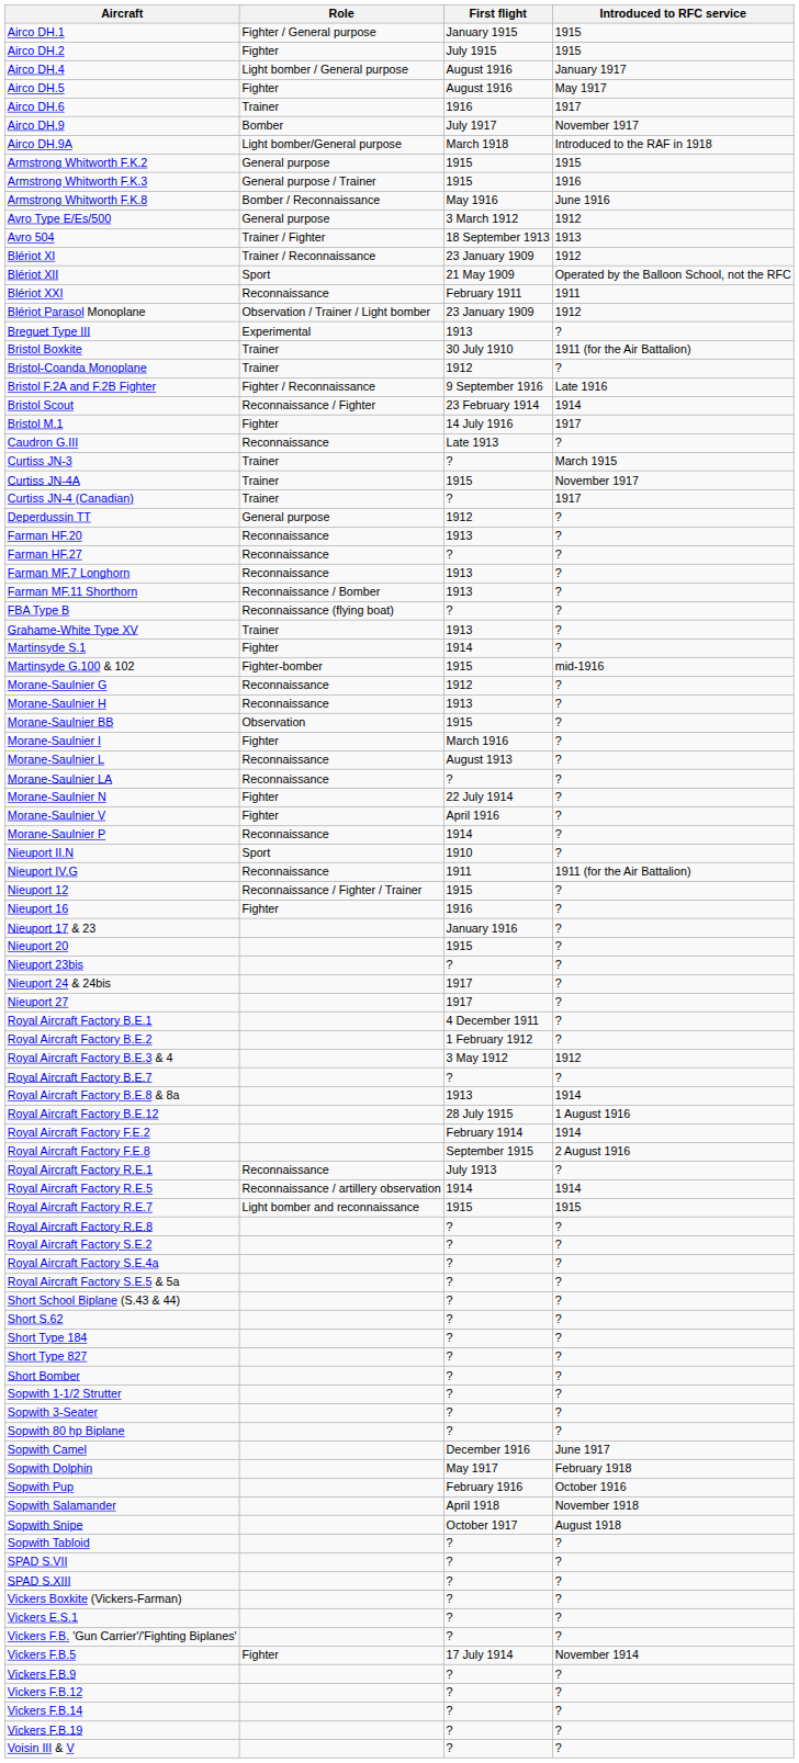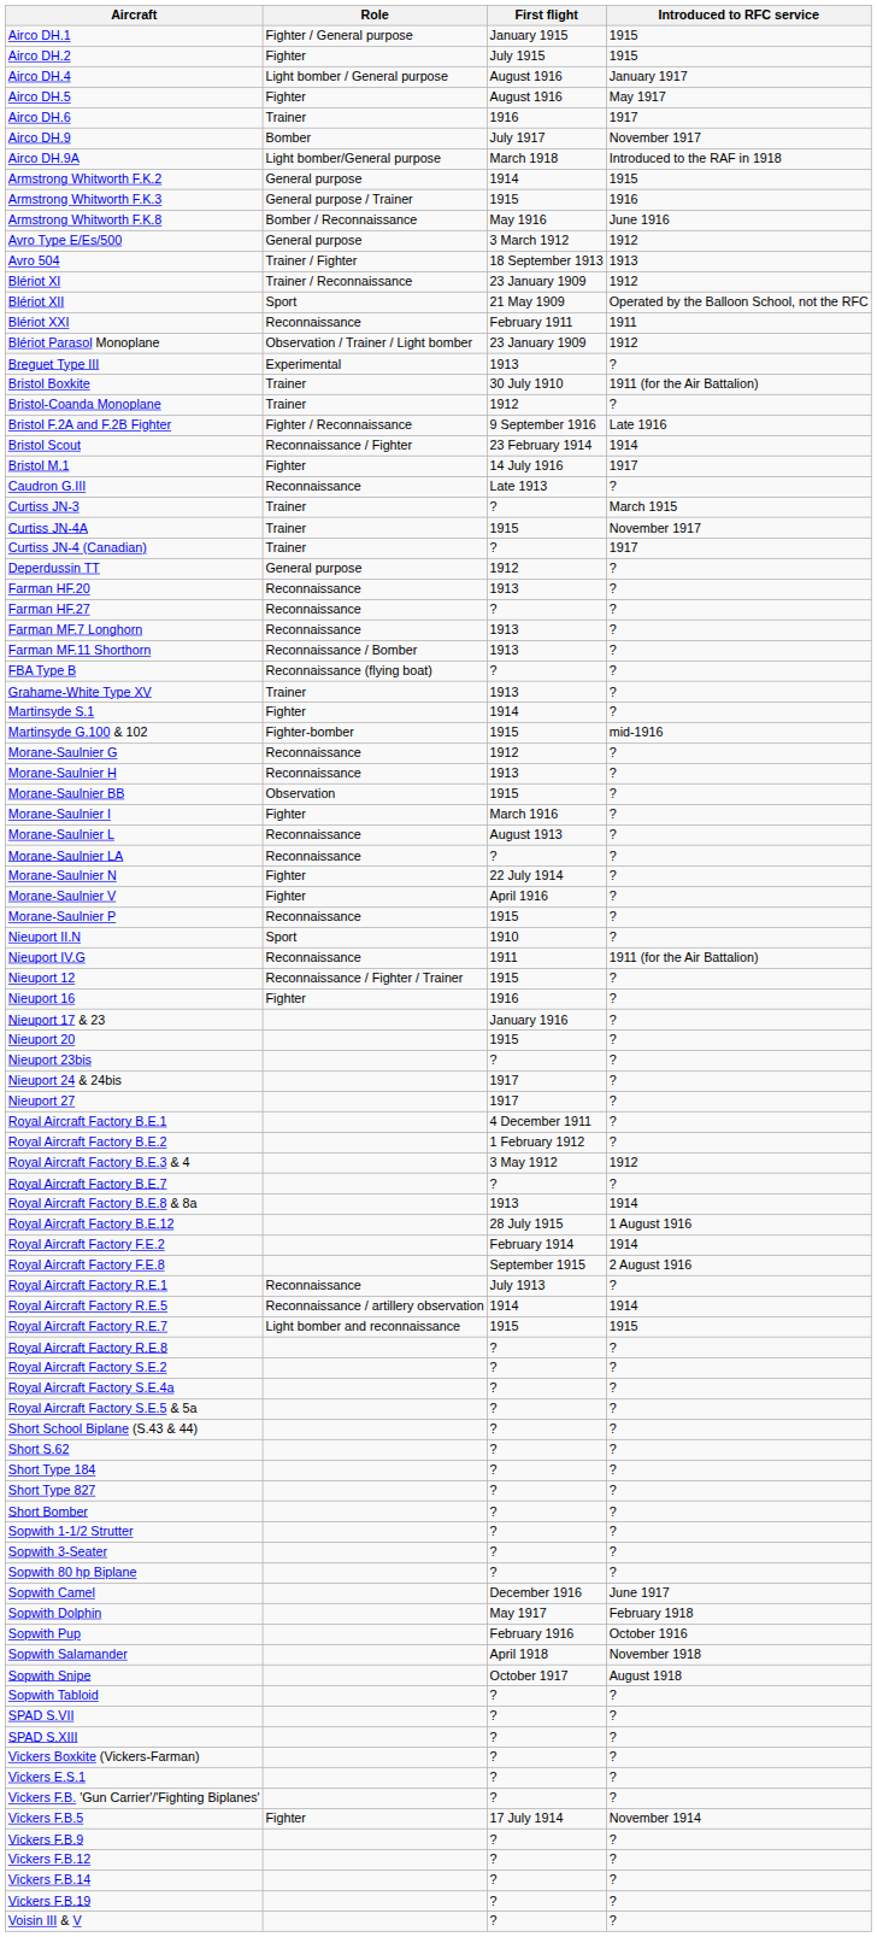Armstrong Whitworth F.K.2 | First flight: 1915 -> 1914
Morane-Saulnier P | First flight: 1914 -> 1915
